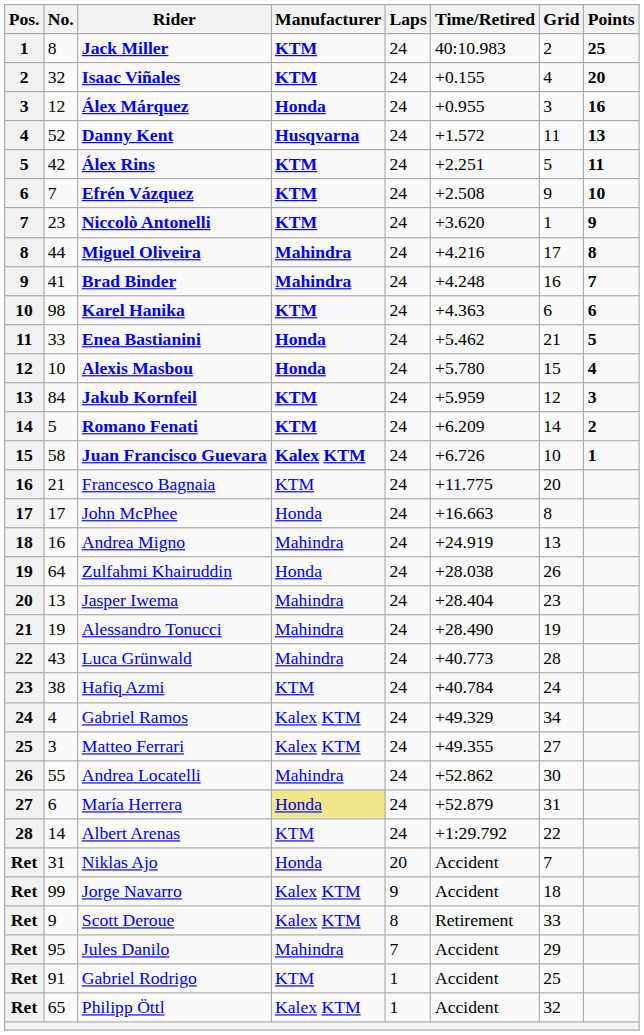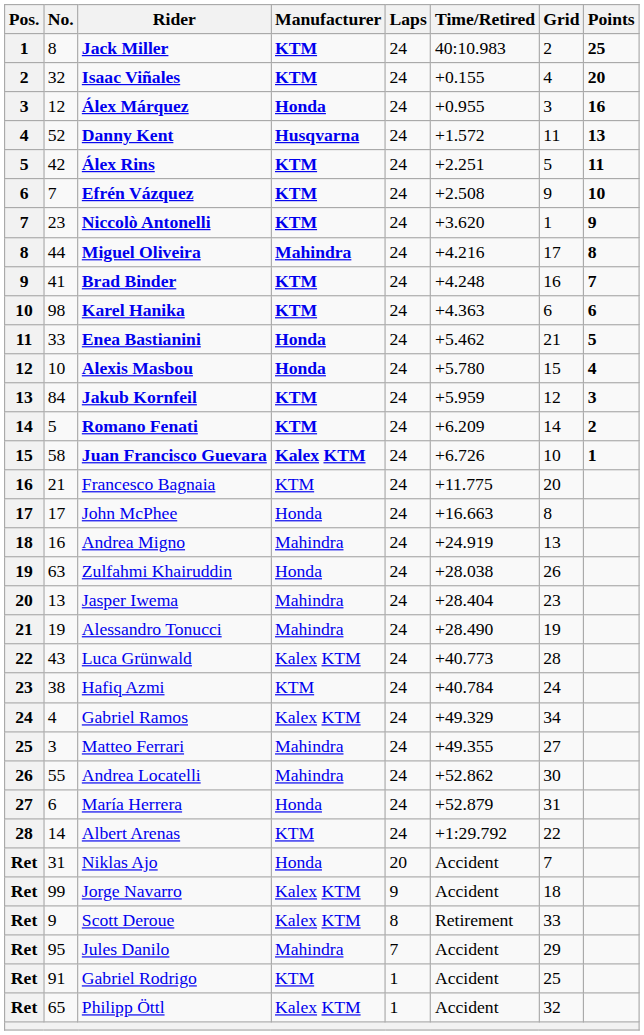Brad Binder | Manufacturer: Mahindra -> KTM
Zulfahmi Khairuddin | No.: 64 -> 63
Luca Grünwald | Manufacturer: Mahindra -> Kalex KTM
Matteo Ferrari | Manufacturer: Kalex KTM -> Mahindra
María Herrera | Manufacturer: khaki background -> no background
